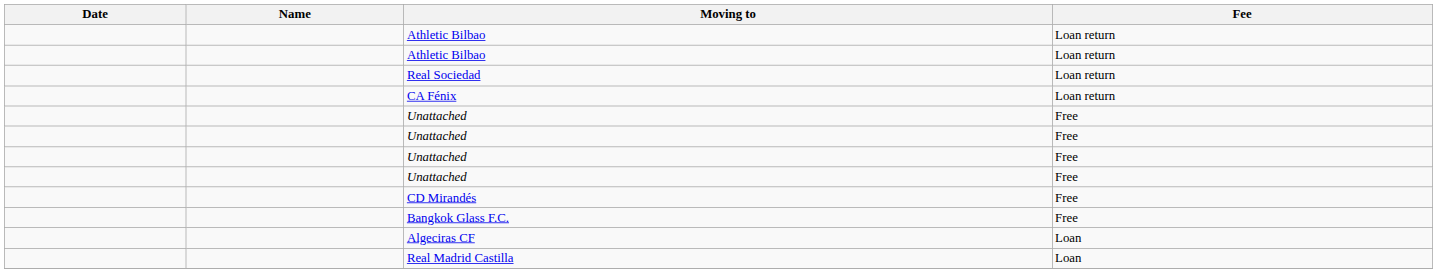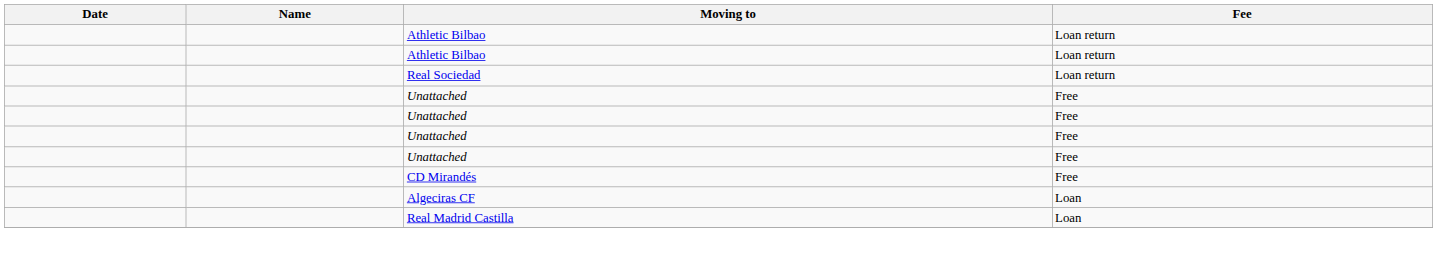- row: CA Fénix | Loan return
- row: Bangkok Glass F.C. | Free
